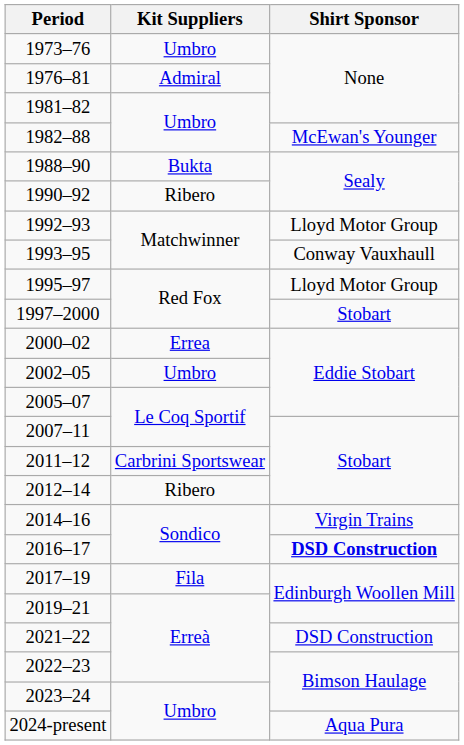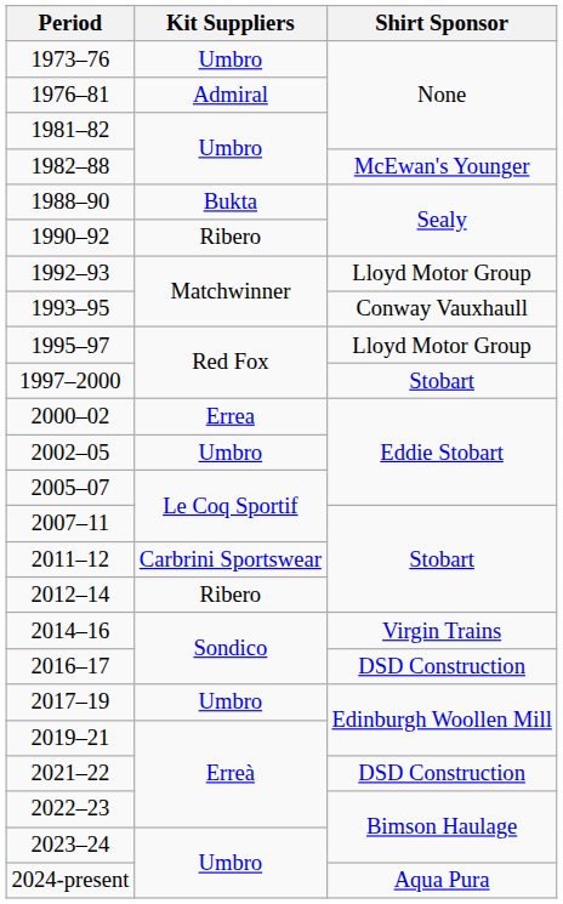2016–17 | Shirt Sponsor: bold -> normal
2017–19 | Kit Suppliers: Fila -> Umbro
